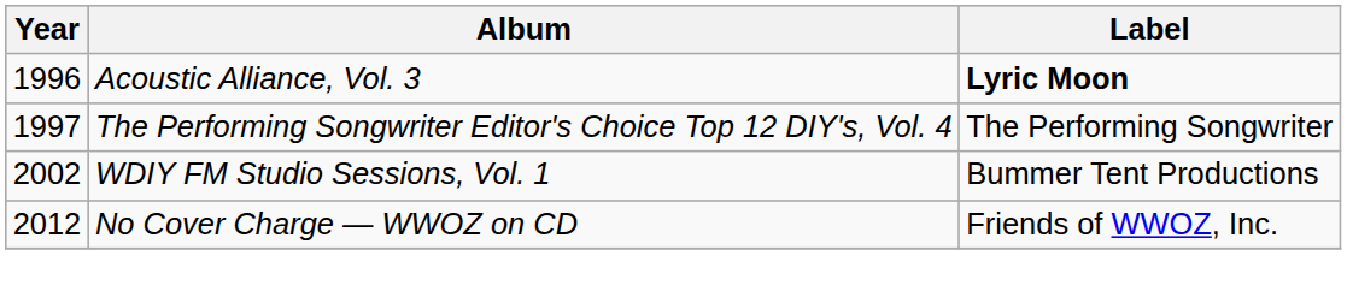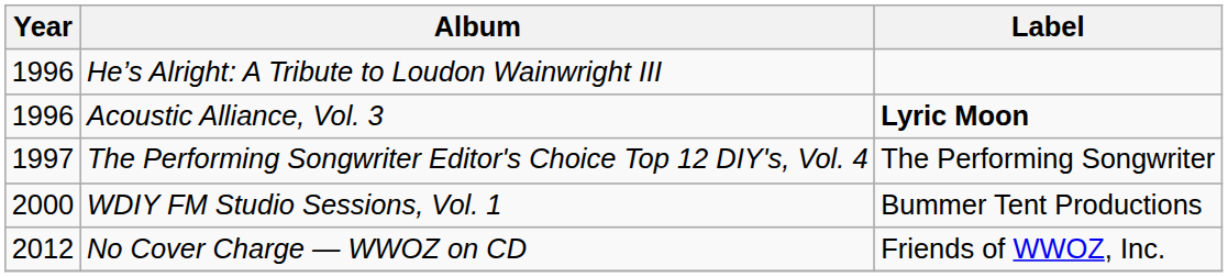+ row: 1996 | He’s Alright: A Tribute to Loudon Wainwright III
WDIY FM Studio Sessions, Vol. 1 | Year: 2002 -> 2000
